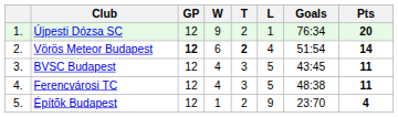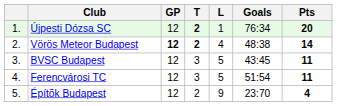- column: W | 9 | 6 | 4 | 4 | 1
Újpesti Dózsa SC | T: normal -> bold
Vörös Meteor Budapest | Goals: 51:54 -> 48:38
Ferencvárosi TC | Goals: 48:38 -> 51:54
